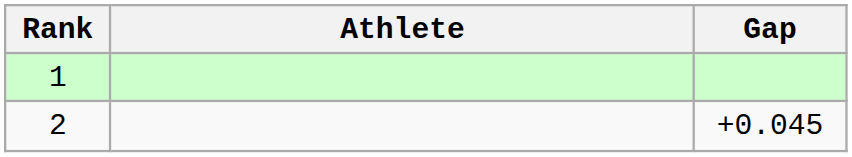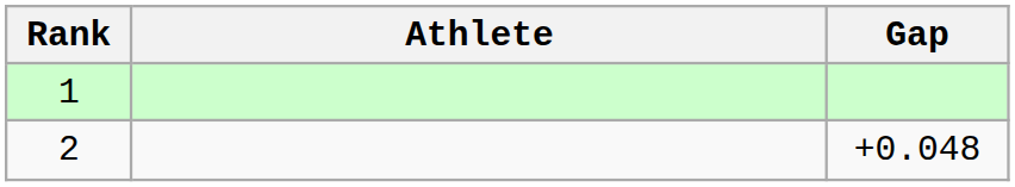2 | Gap: +0.045 -> +0.048
